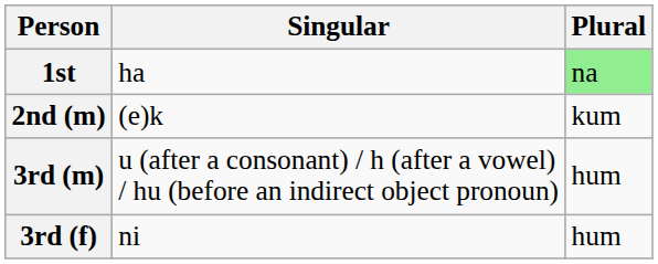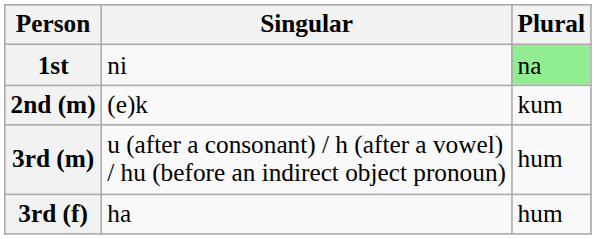1st | Singular: ha -> ni
3rd (f) | Singular: ni -> ha
